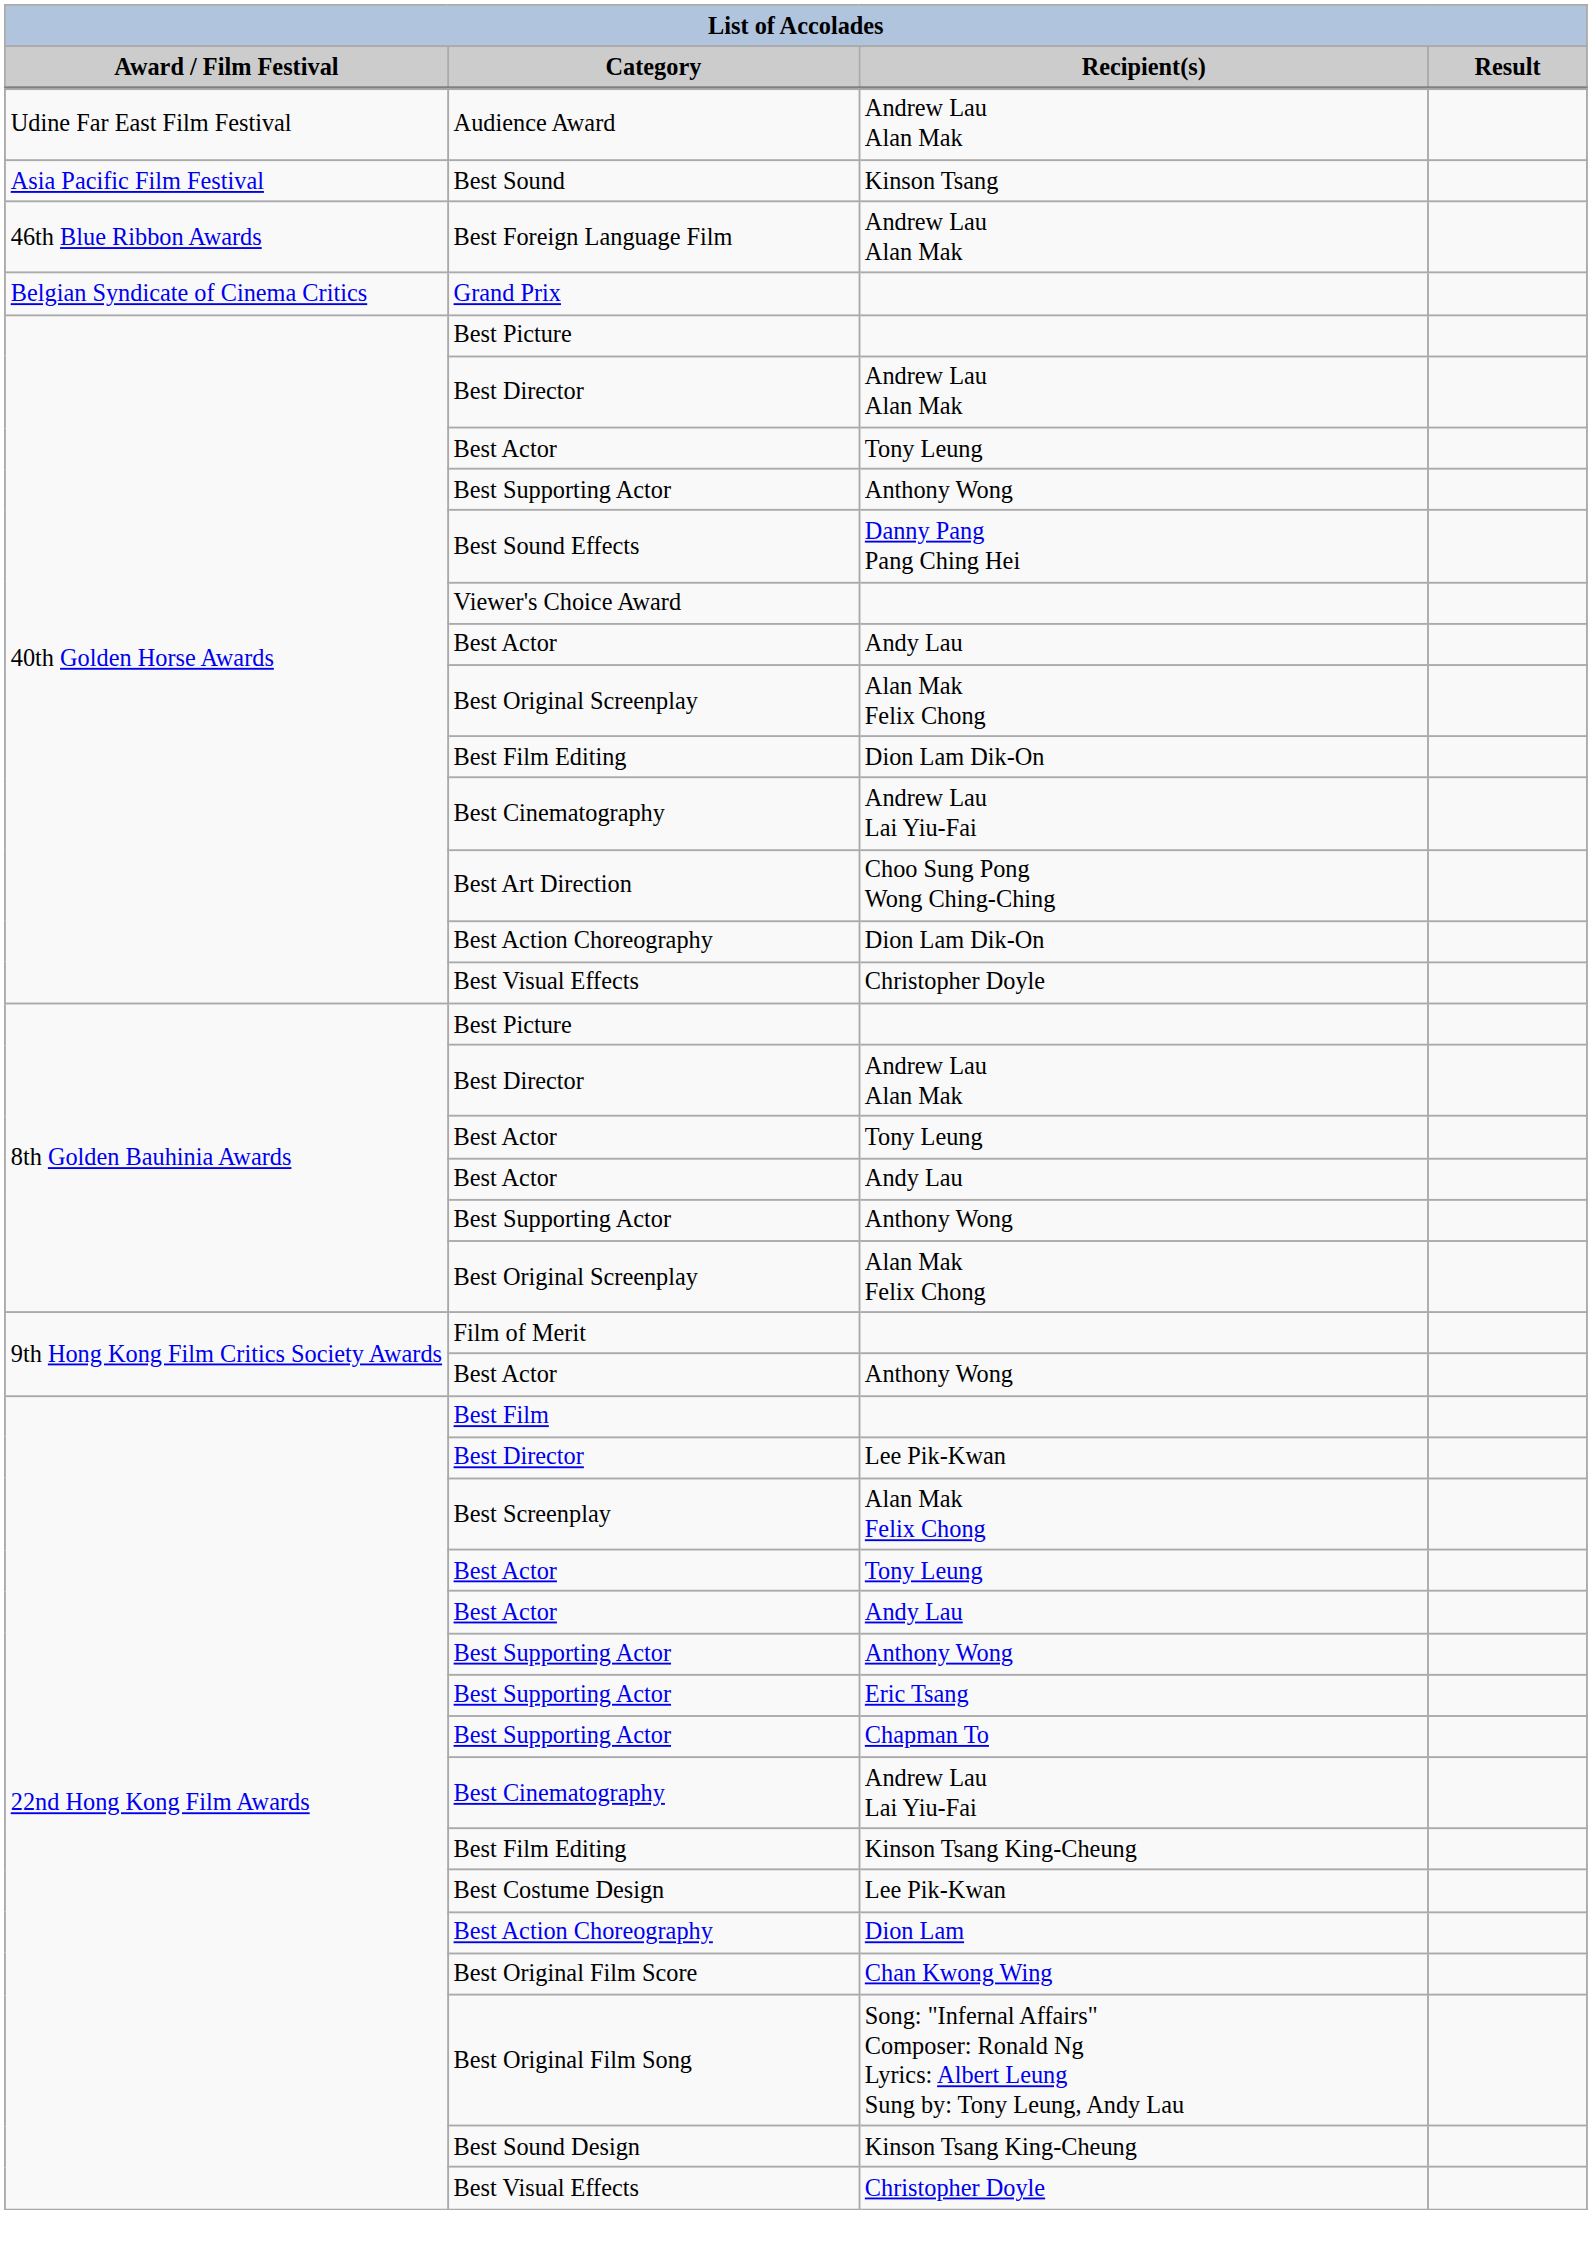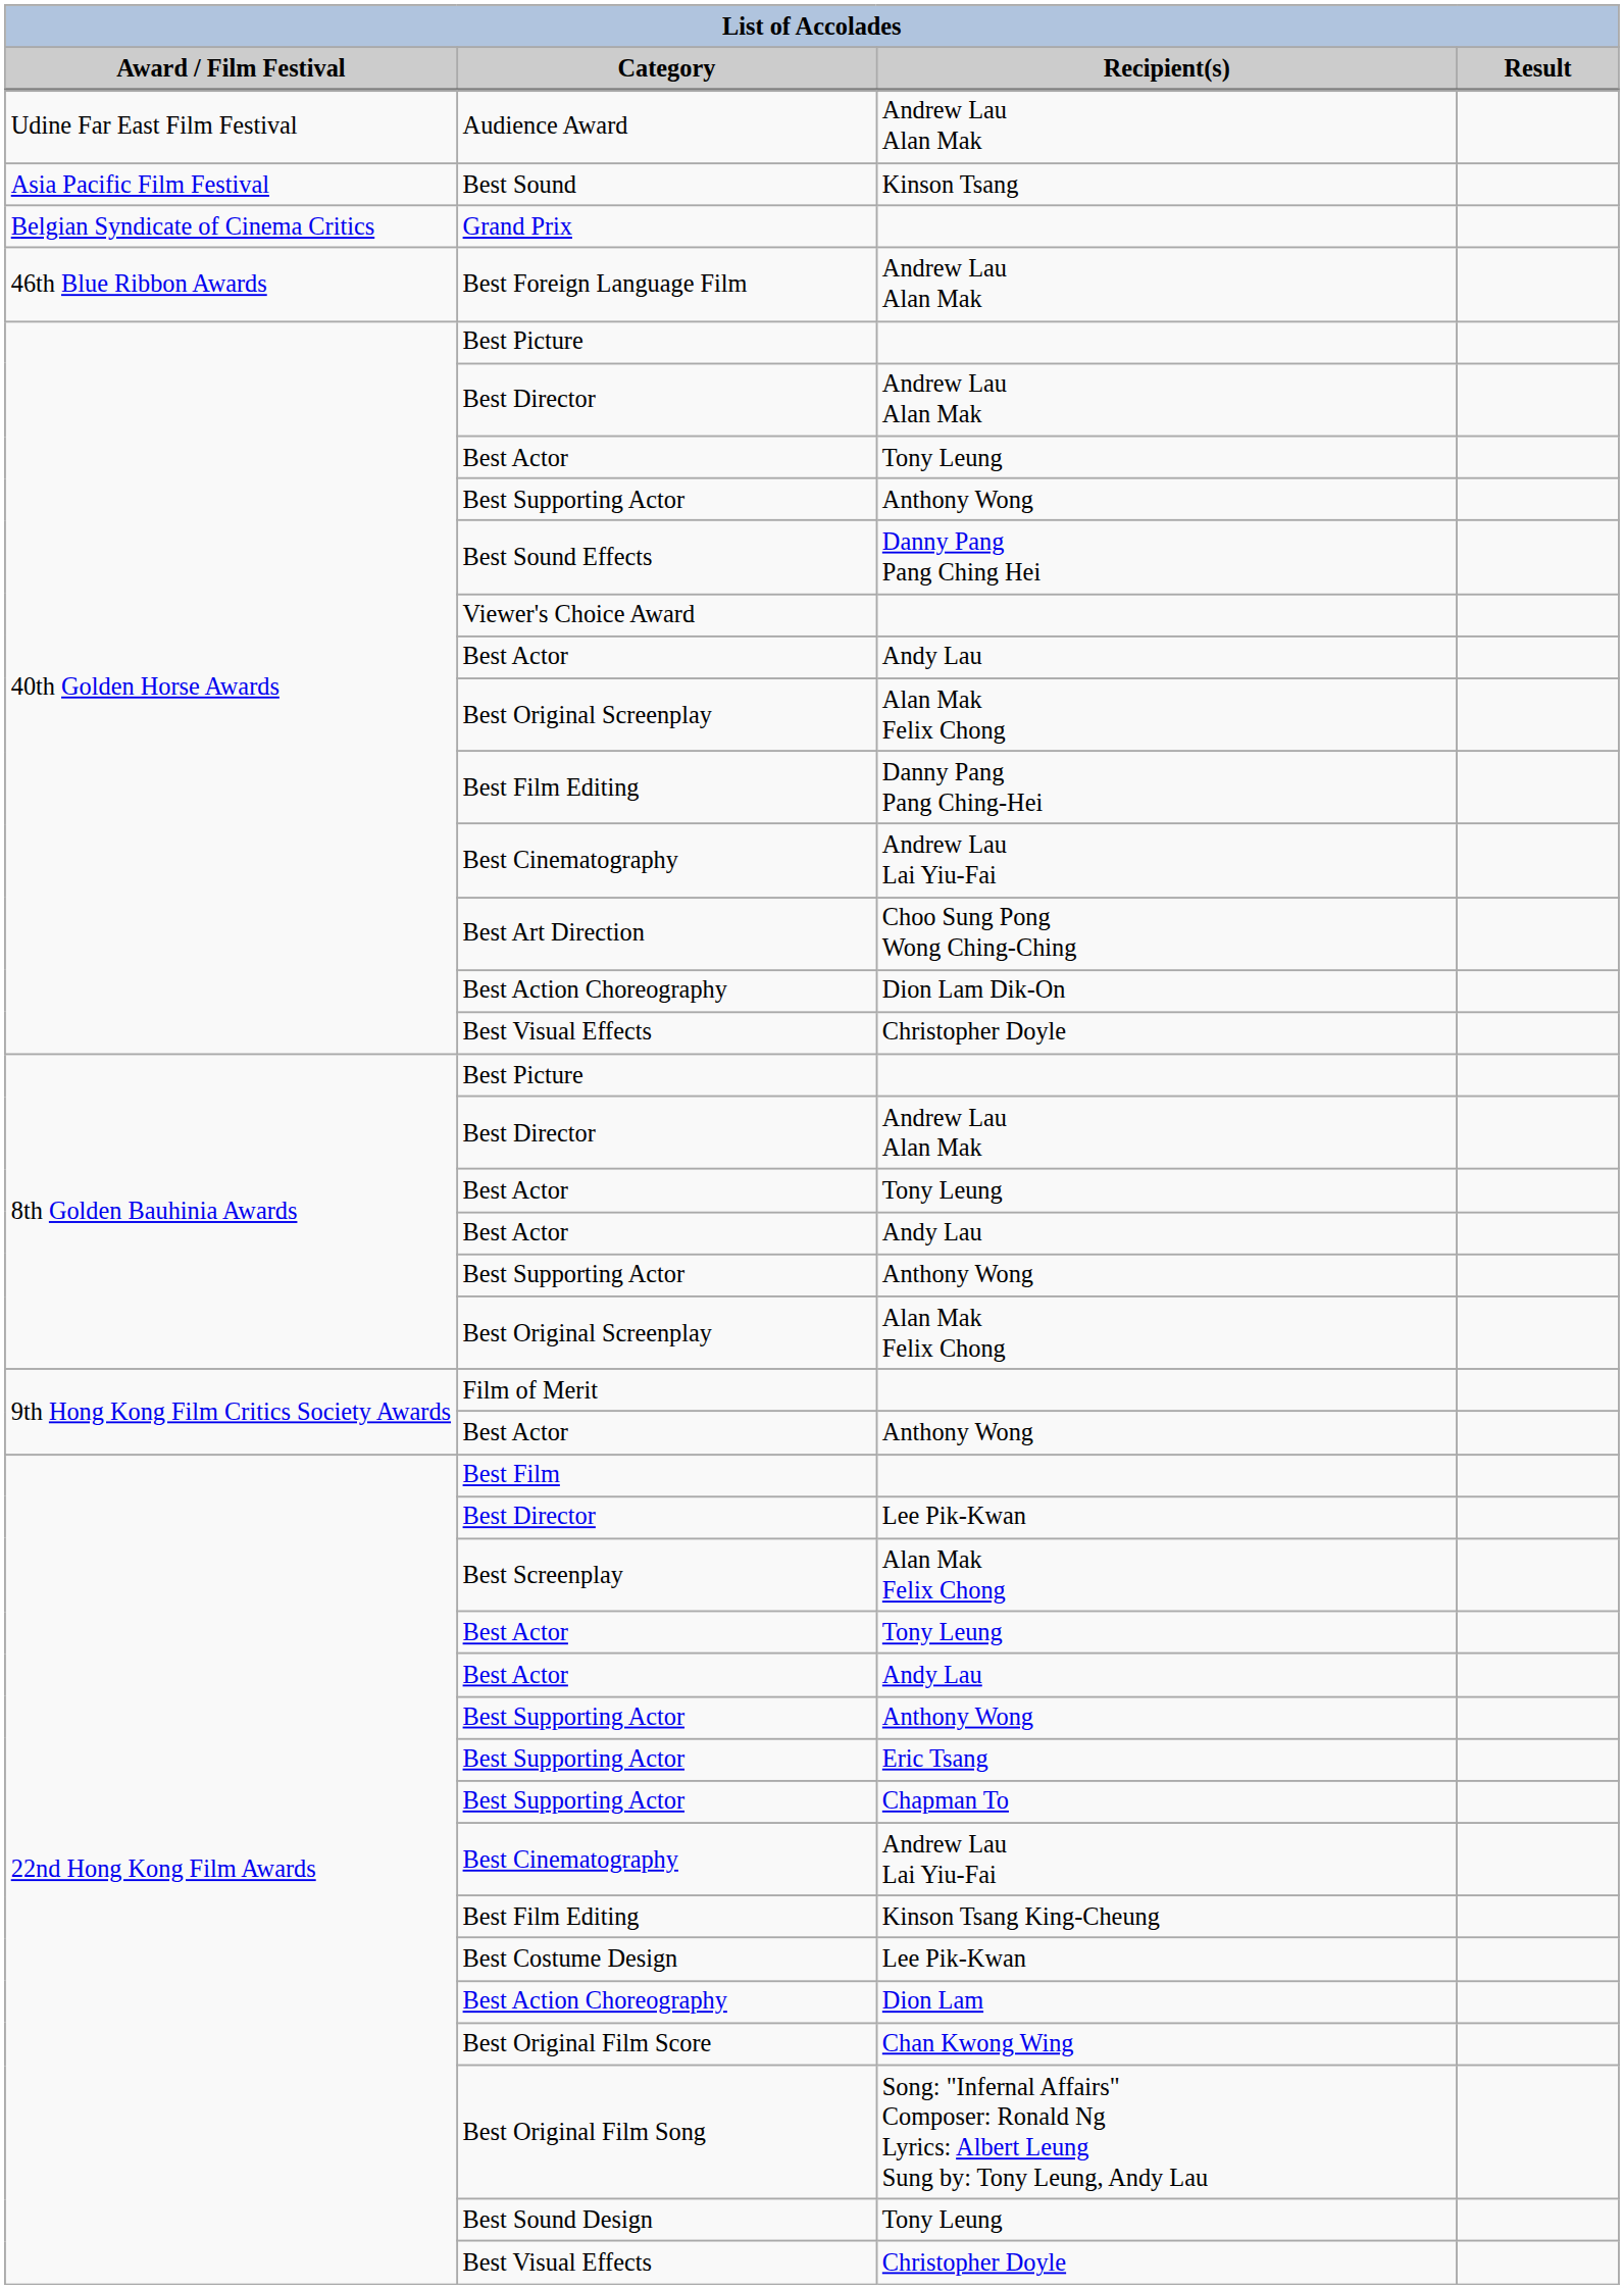rows swapped: Best Foreign Language Film <-> Grand Prix
40th Golden Horse Awards / Best Film Editing | Recipient(s): Dion Lam Dik-On -> Danny Pang Pang Ching-Hei
Best Sound Design | Recipient(s): Kinson Tsang King-Cheung -> Tony Leung
